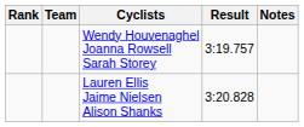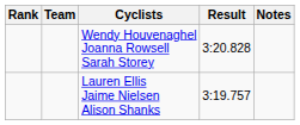Wendy Houvenaghel Joanna Rowsell Sarah Storey | Result: 3:19.757 -> 3:20.828
Lauren Ellis Jaime Nielsen Alison Shanks | Result: 3:20.828 -> 3:19.757
